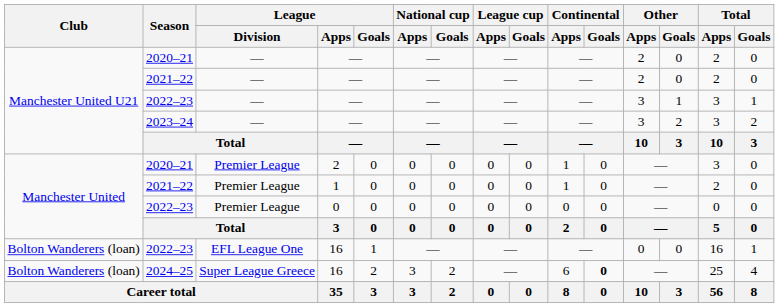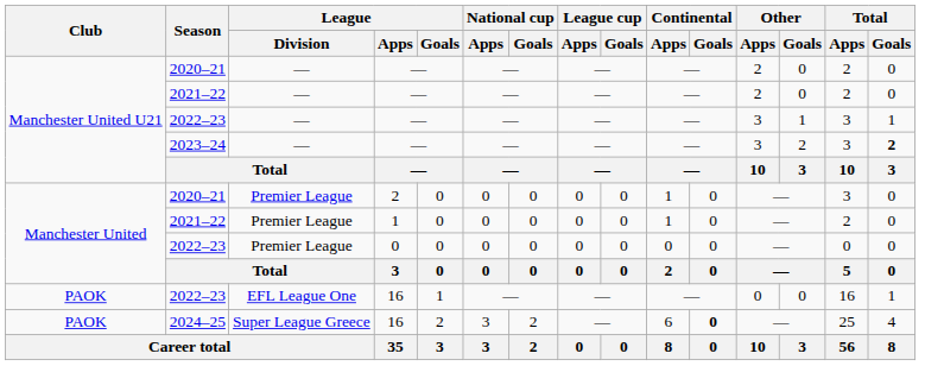2023–24 | Total / Goals: normal -> bold
2022–23 / 16 | Club: Bolton Wanderers (loan) -> PAOK
2024–25 | Club: Bolton Wanderers (loan) -> PAOK
